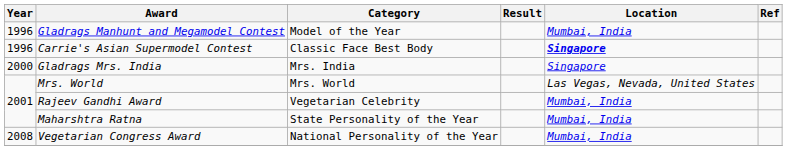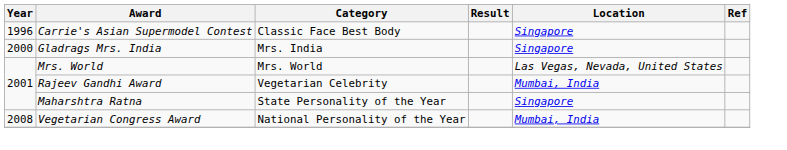- row: 1996 | Gladrags Manhunt and Megamodel Contest | Model of the Year | Mumbai, India
Carrie's Asian Supermodel Contest | Location: bold -> normal
Maharshtra Ratna | Location: Mumbai, India -> Singapore
